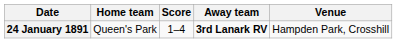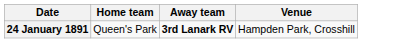- column: Score | 1–4
